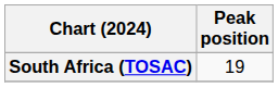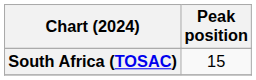South Africa (TOSAC) | Peak position: 19 -> 15
